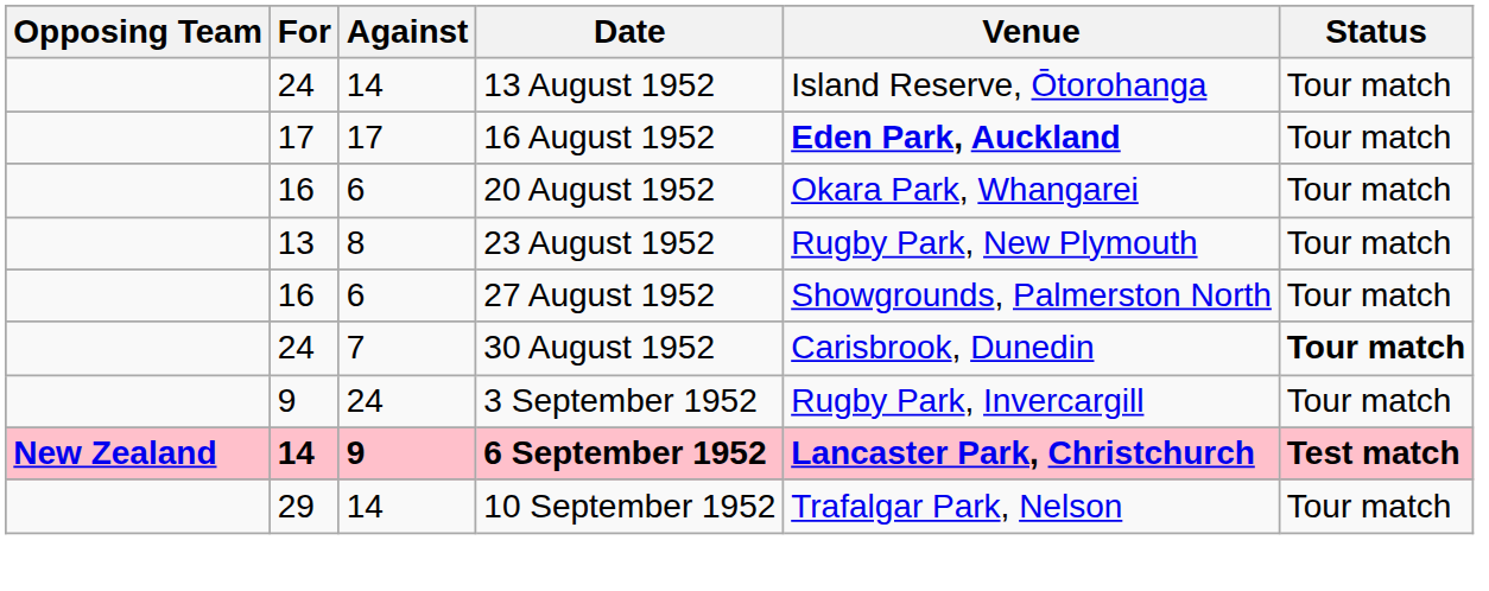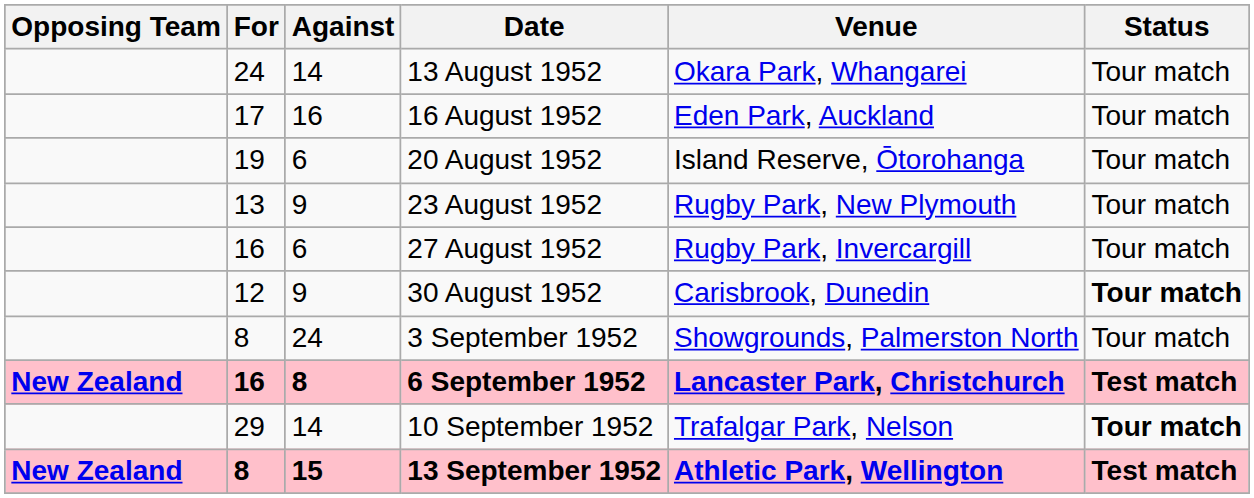13 August 1952 | Venue: Island Reserve, Ōtorohanga -> Okara Park, Whangarei
16 August 1952 | Against: 17 -> 16
16 August 1952 | Venue: bold -> normal
20 August 1952 | For: 16 -> 19
20 August 1952 | Venue: Okara Park, Whangarei -> Island Reserve, Ōtorohanga
23 August 1952 | Against: 8 -> 9
27 August 1952 | Venue: Showgrounds, Palmerston North -> Rugby Park, Invercargill
30 August 1952 | For: 24 -> 12
30 August 1952 | Against: 7 -> 9
3 September 1952 | For: 9 -> 8
3 September 1952 | Venue: Rugby Park, Invercargill -> Showgrounds, Palmerston North
6 September 1952 | For: 14 -> 16
6 September 1952 | Against: 9 -> 8
10 September 1952 | Status: normal -> bold
+ row: New Zealand | 8 | 15 | 13 September 1952 | Athletic Park, Wellington | Test match
